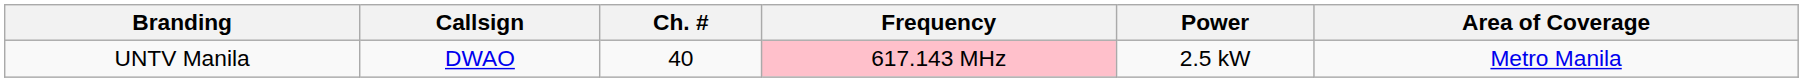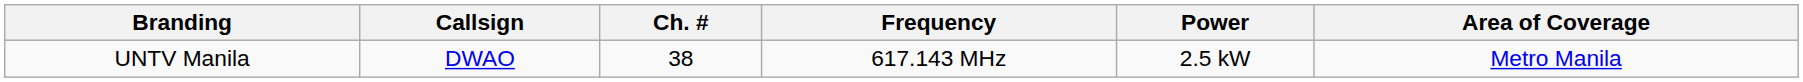UNTV Manila | Ch. #: 40 -> 38
UNTV Manila | Frequency: pink background -> no background
